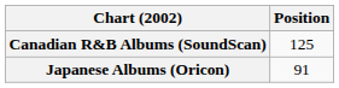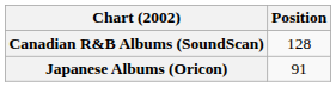Canadian R&B Albums (SoundScan) | Position: 125 -> 128
